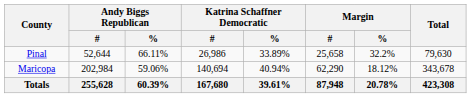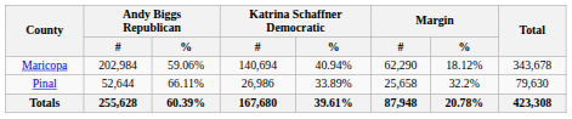rows swapped: Maricopa <-> Pinal
